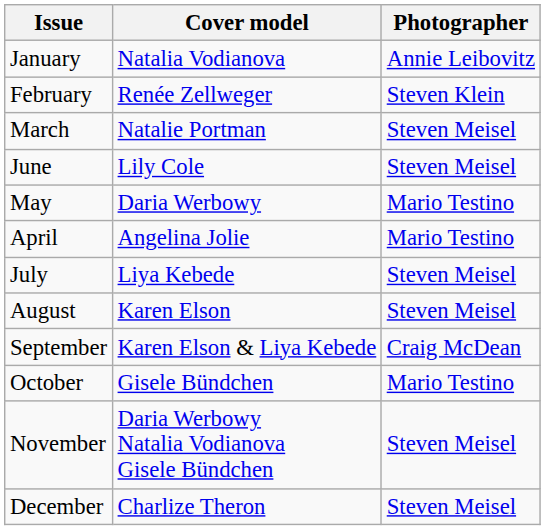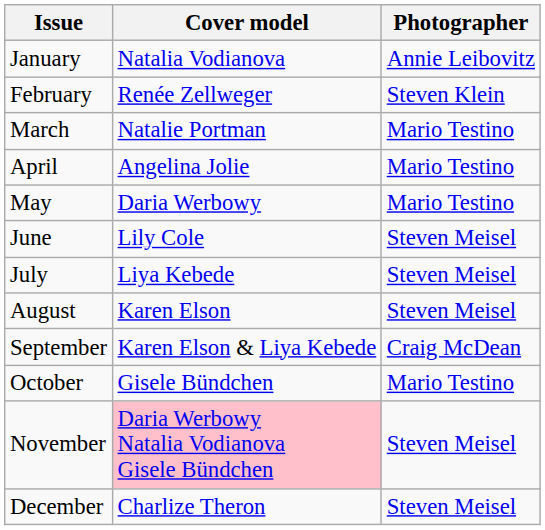March | Photographer: Steven Meisel -> Mario Testino
rows swapped: April <-> June
November | Cover model: no background -> pink background
